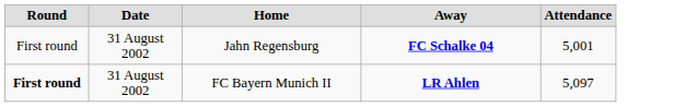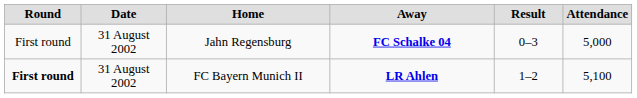+ column: Result | 0–3 | 1–2
Jahn Regensburg | Attendance: 5,001 -> 5,000
FC Bayern Munich II | Attendance: 5,097 -> 5,100
